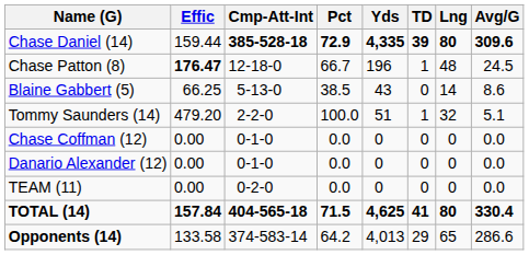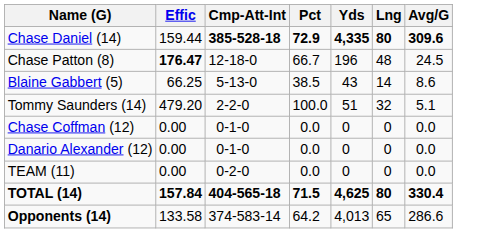- column: TD | 39 | 1 | 0 | 1 | 0 | 0 | 0 | 41 | 29
